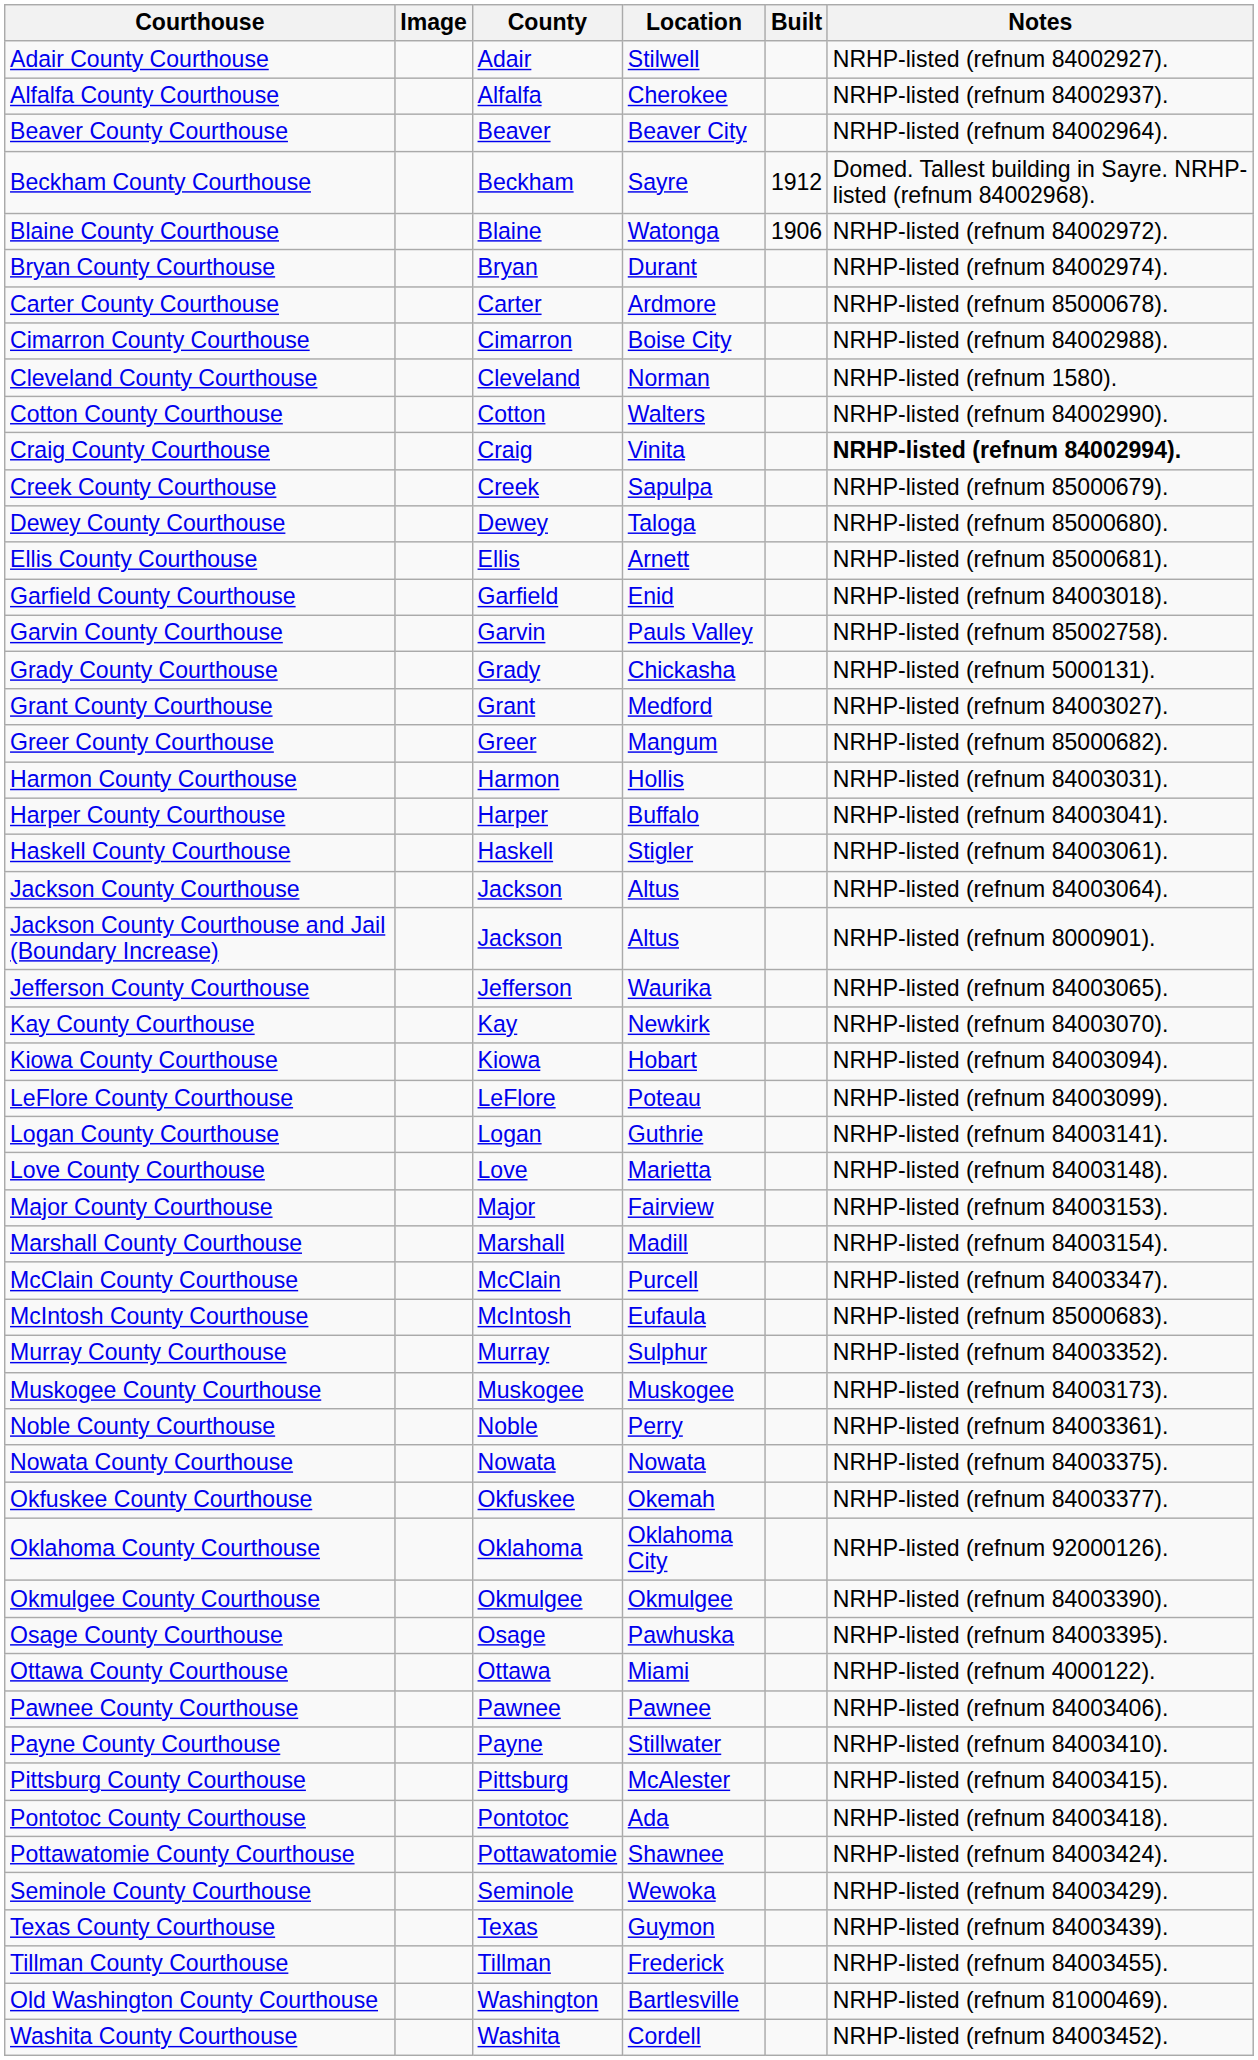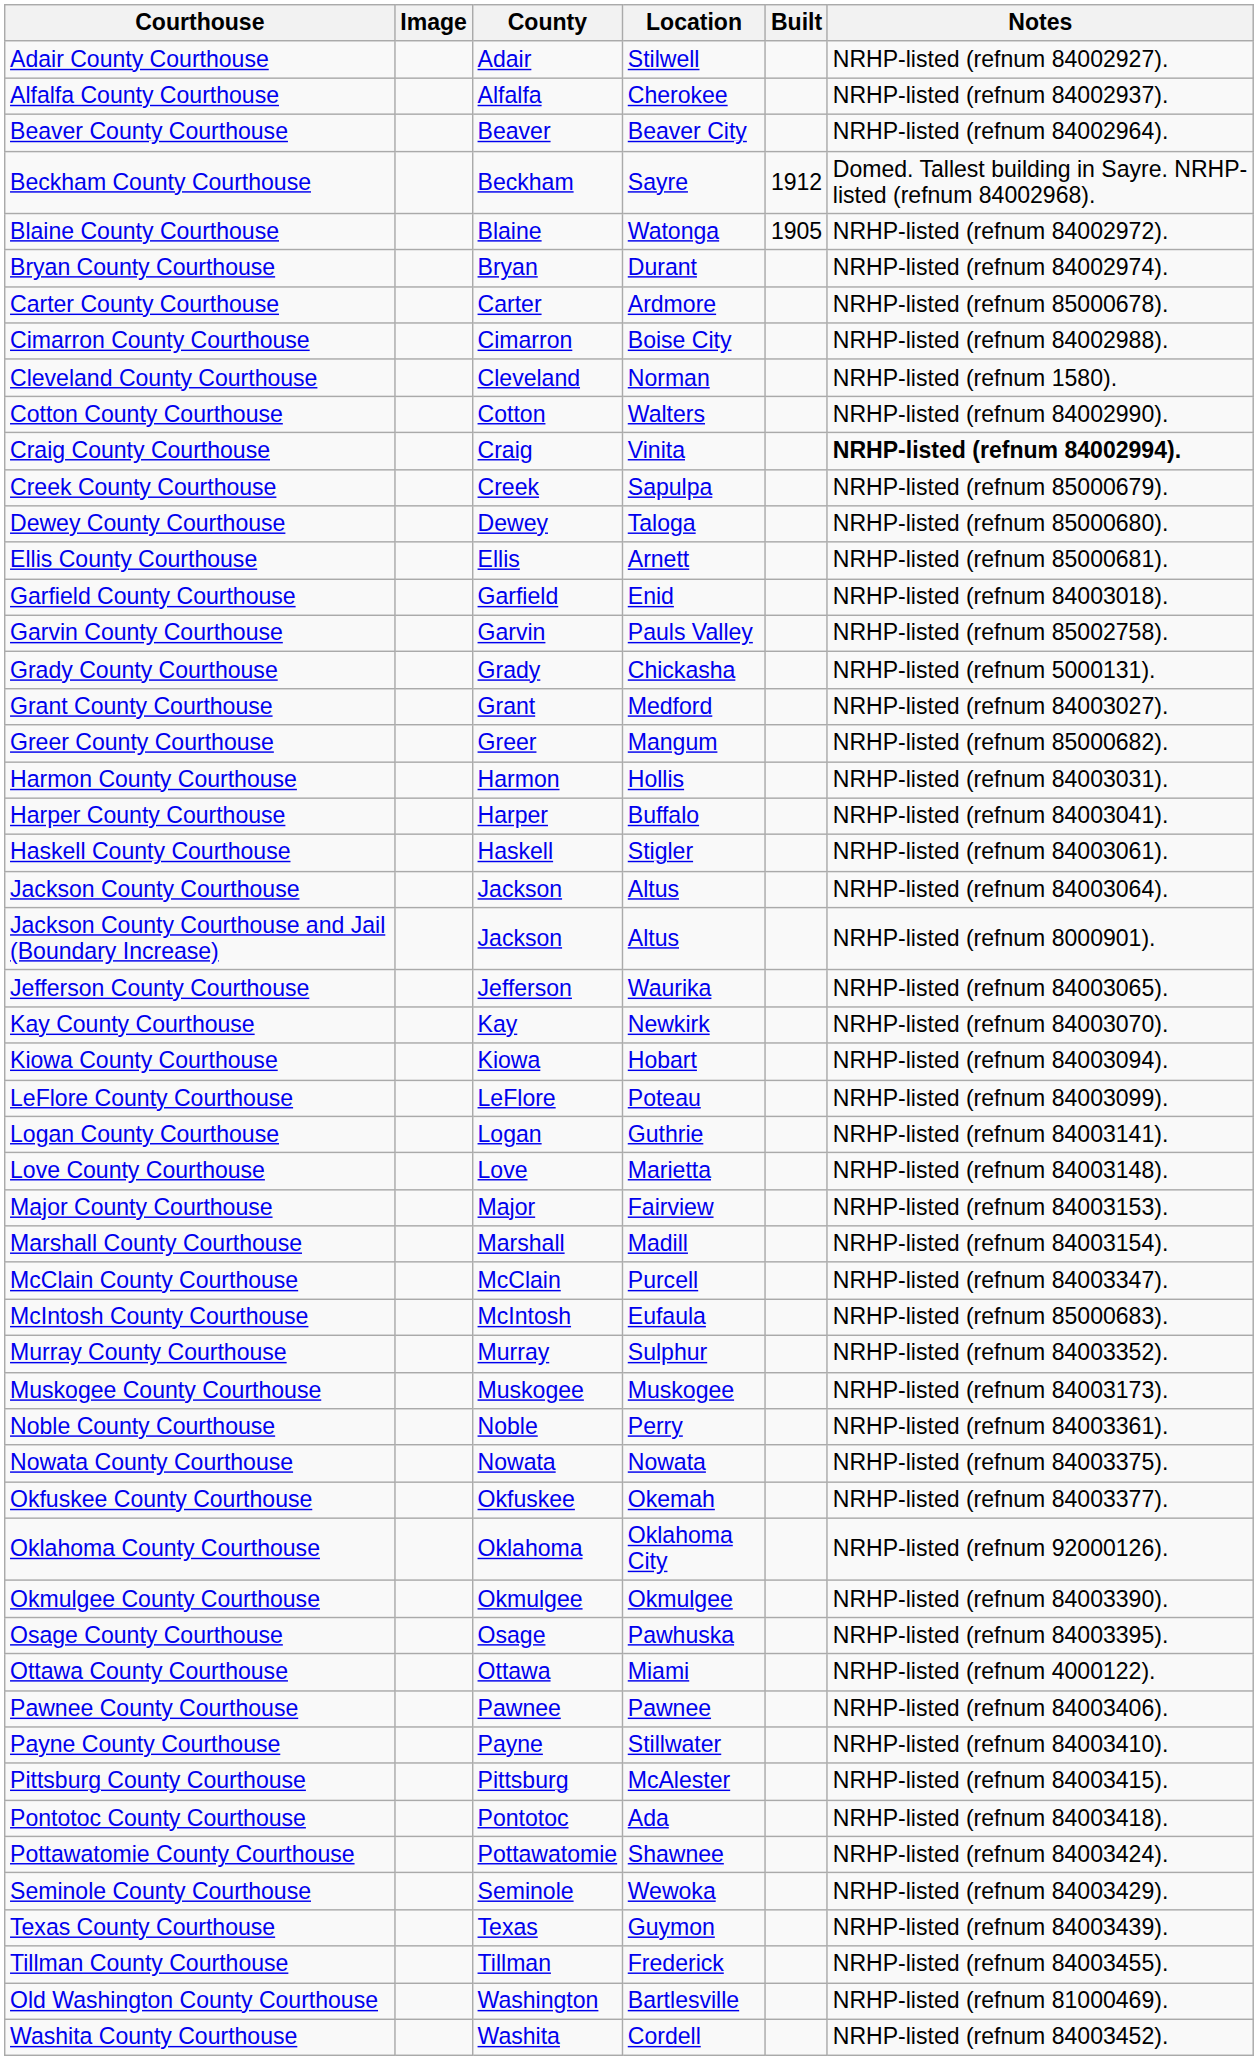Blaine County Courthouse | Built: 1906 -> 1905
